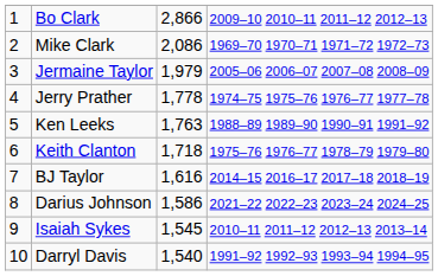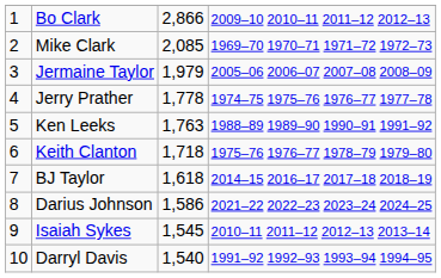Mike Clark | column 3: 2,086 -> 2,085
BJ Taylor | column 3: 1,616 -> 1,618
